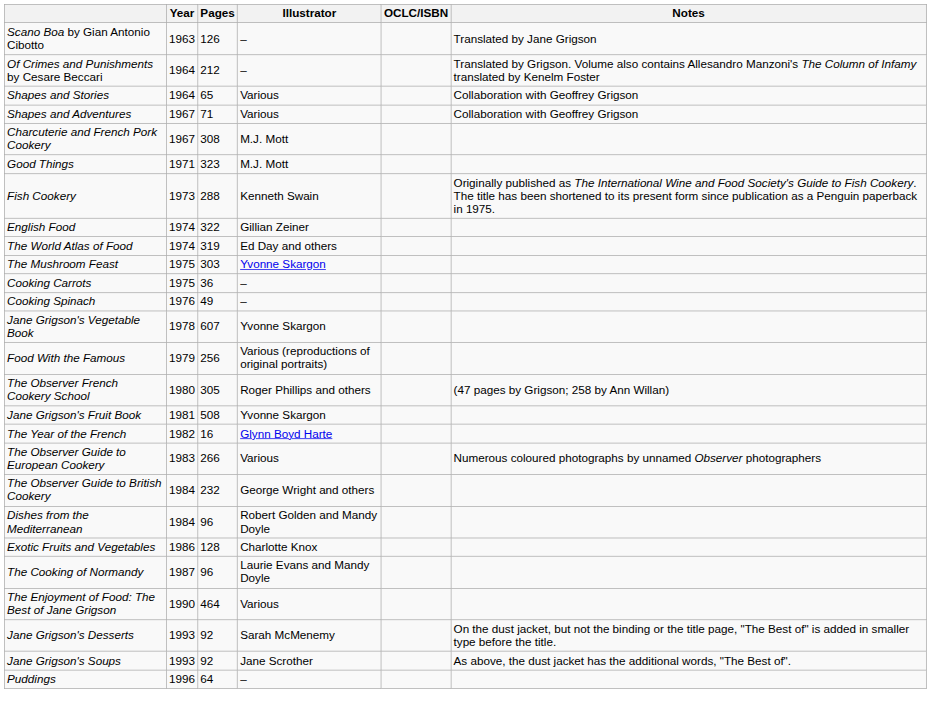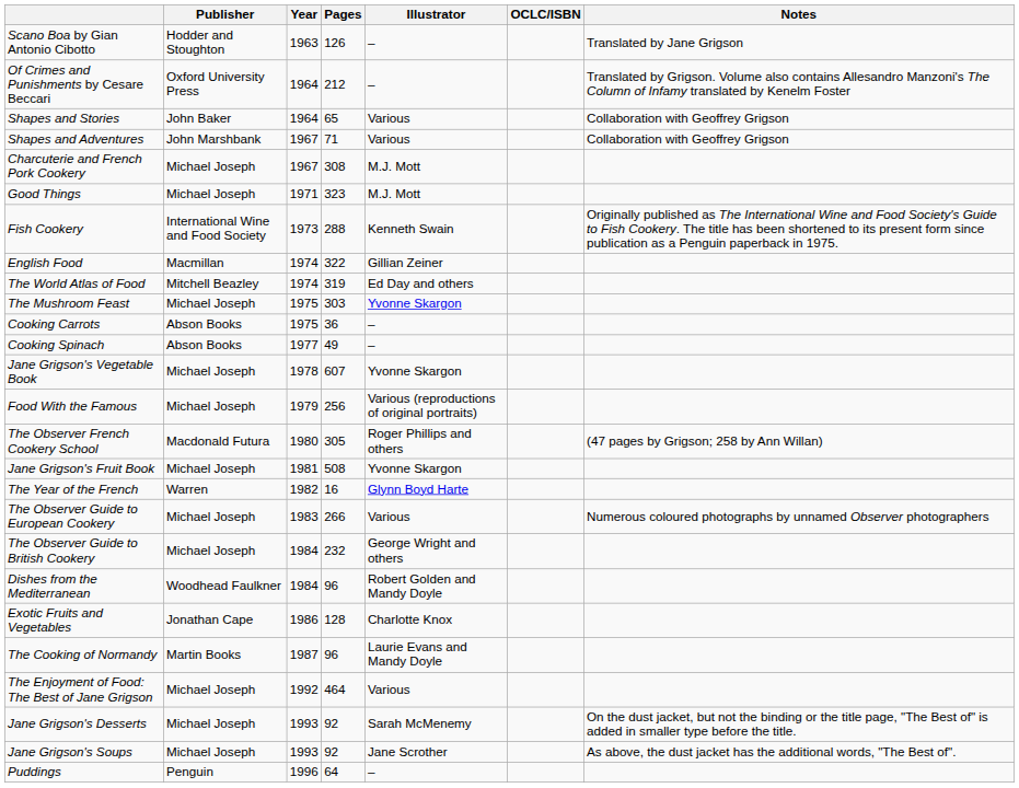+ column: Publisher | Hodder and Stoughton | Oxford University Press | John Baker | John Marshbank | Michael Joseph | Michael Joseph | International Wine and Food Society | Macmillan | Mitchell Beazley | Michael Joseph | Abson Books | Abson Books | Michael Joseph | Michael Joseph | Macdonald Futura | Michael Joseph | Warren | Michael Joseph | Michael Joseph | Woodhead Faulkner | Jonathan Cape | Martin Books | Michael Joseph | Michael Joseph | Michael Joseph | Penguin
Cooking Spinach | Year: 1976 -> 1977
The Enjoyment of Food: The Best of Jane Grigson | Year: 1990 -> 1992
